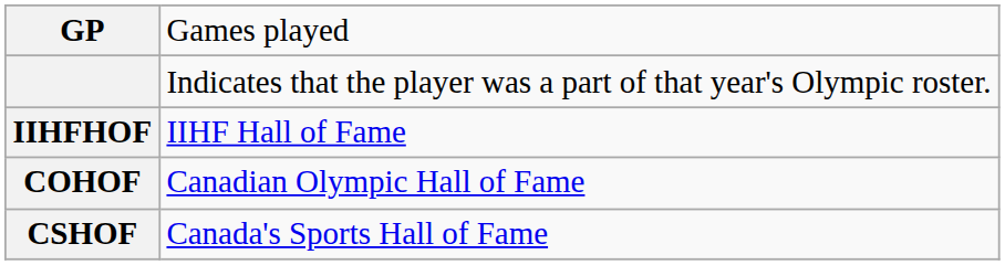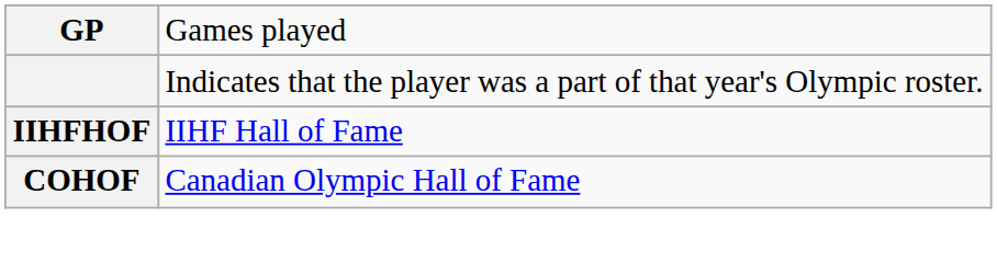- row: CSHOF | Canada's Sports Hall of Fame
